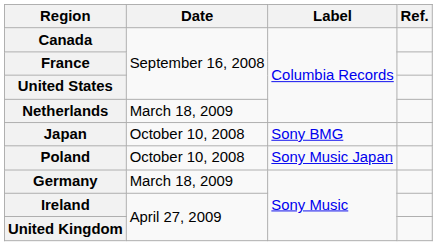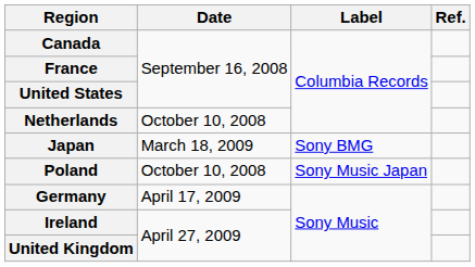Netherlands | Date: March 18, 2009 -> October 10, 2008
Japan | Date: October 10, 2008 -> March 18, 2009
Germany | Date: March 18, 2009 -> April 17, 2009
